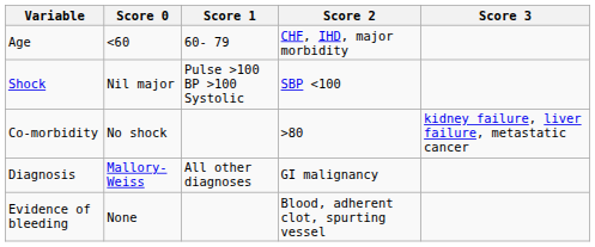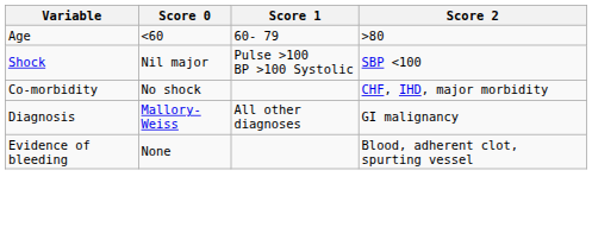- column: Score 3 | kidney failure, liver failure, metastatic cancer
Age | Score 2: CHF, IHD, major morbidity -> >80
Co-morbidity | Score 2: >80 -> CHF, IHD, major morbidity
